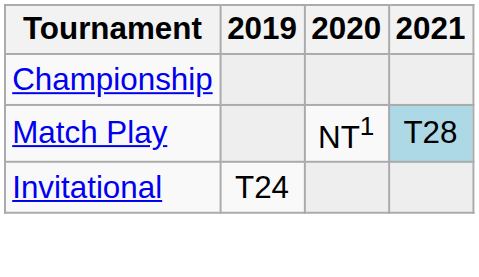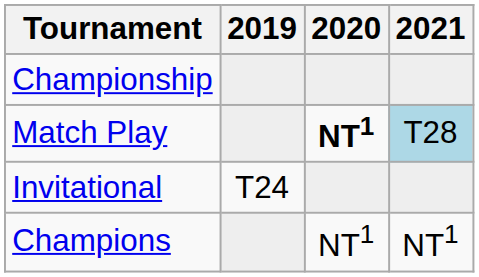Match Play | 2020: normal -> bold
+ row: Champions | NT1 | NT1
